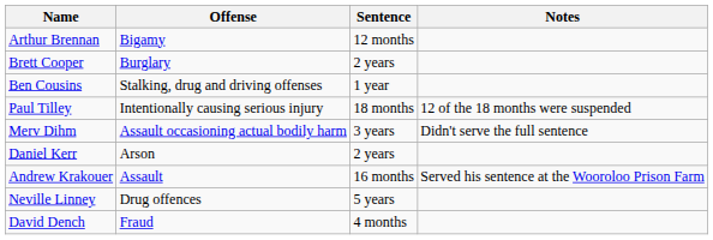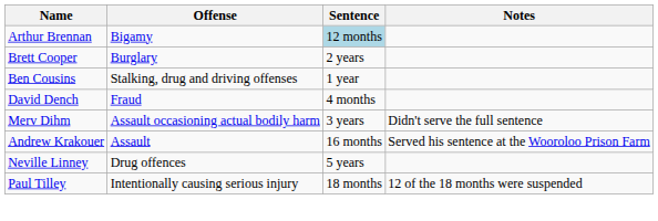Arthur Brennan | Sentence: no background -> lightblue background
rows swapped: David Dench <-> Paul Tilley
- row: Daniel Kerr | Arson | 2 years
